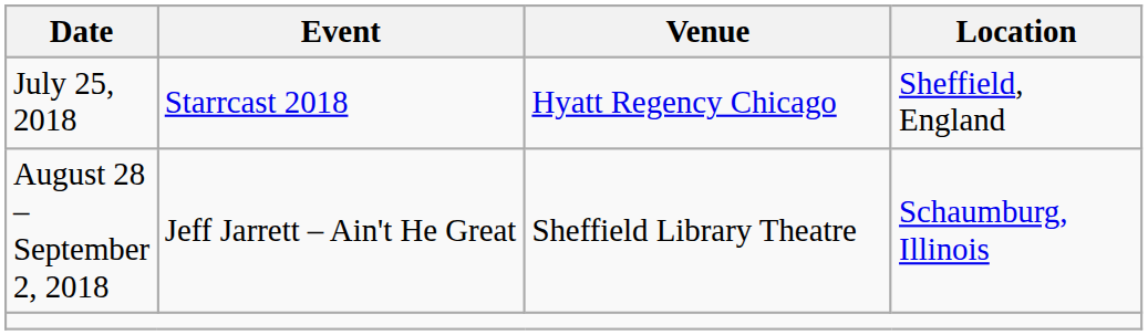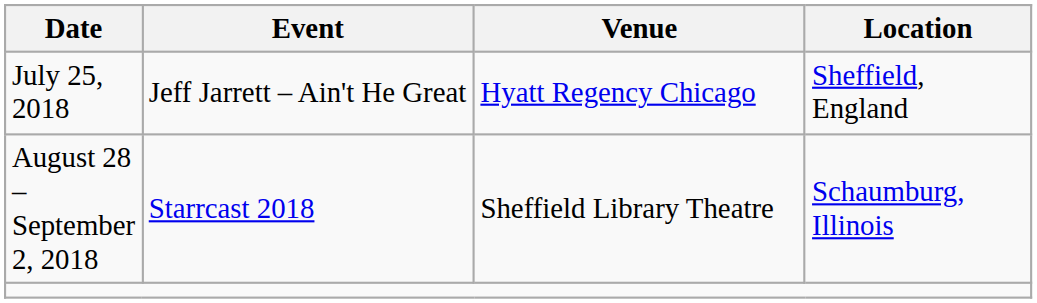July 25, 2018 | Event: Starrcast 2018 -> Jeff Jarrett – Ain't He Great
August 28 – September 2, 2018 | Event: Jeff Jarrett – Ain't He Great -> Starrcast 2018
